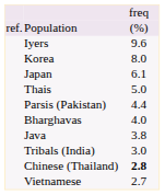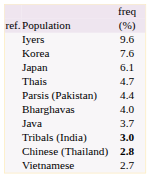Korea | column 3: 8.0 -> 7.6
Thais | column 3: 5.0 -> 4.7
Java | column 3: 3.8 -> 3.7
Tribals (India) | column 3: normal -> bold
